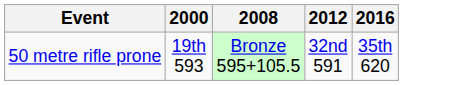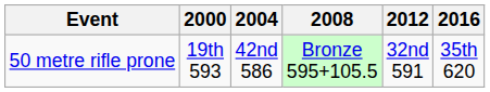+ column: 2004 | 42nd 586
